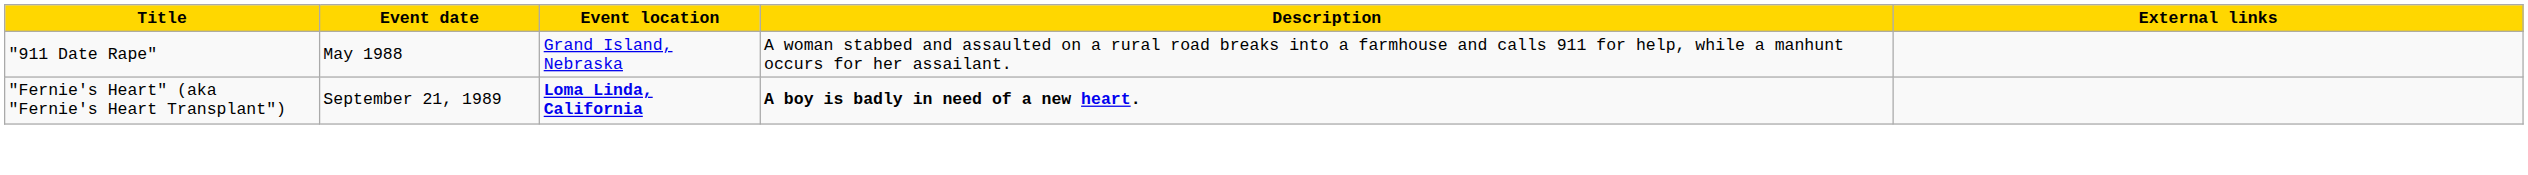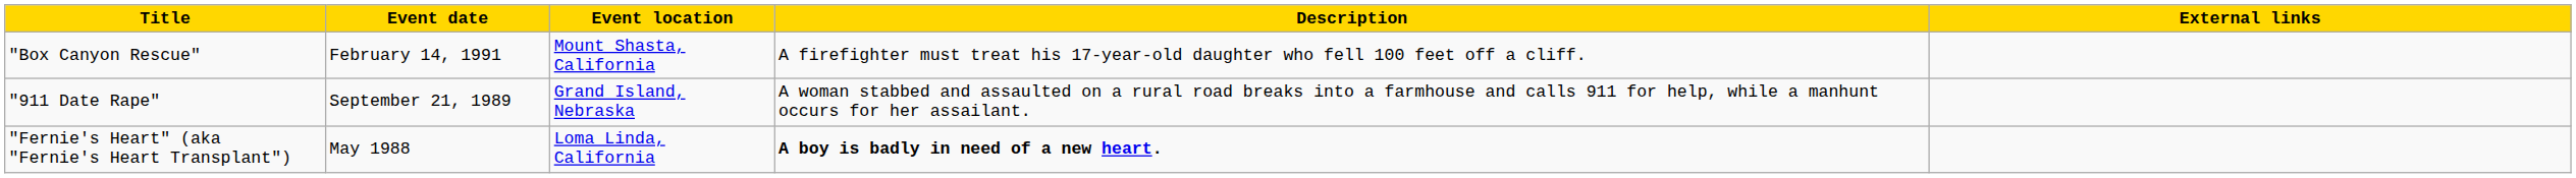+ row: "Box Canyon Rescue" | February 14, 1991 | Mount Shasta, California | A firefighter must treat his 17-year-old daughter who fell 100 feet off a cliff.
"911 Date Rape" | Event date: May 1988 -> September 21, 1989
"Fernie's Heart" (aka "Fernie's Heart Transplant") | Event date: September 21, 1989 -> May 1988
"Fernie's Heart" (aka "Fernie's Heart Transplant") | Event location: bold -> normal
